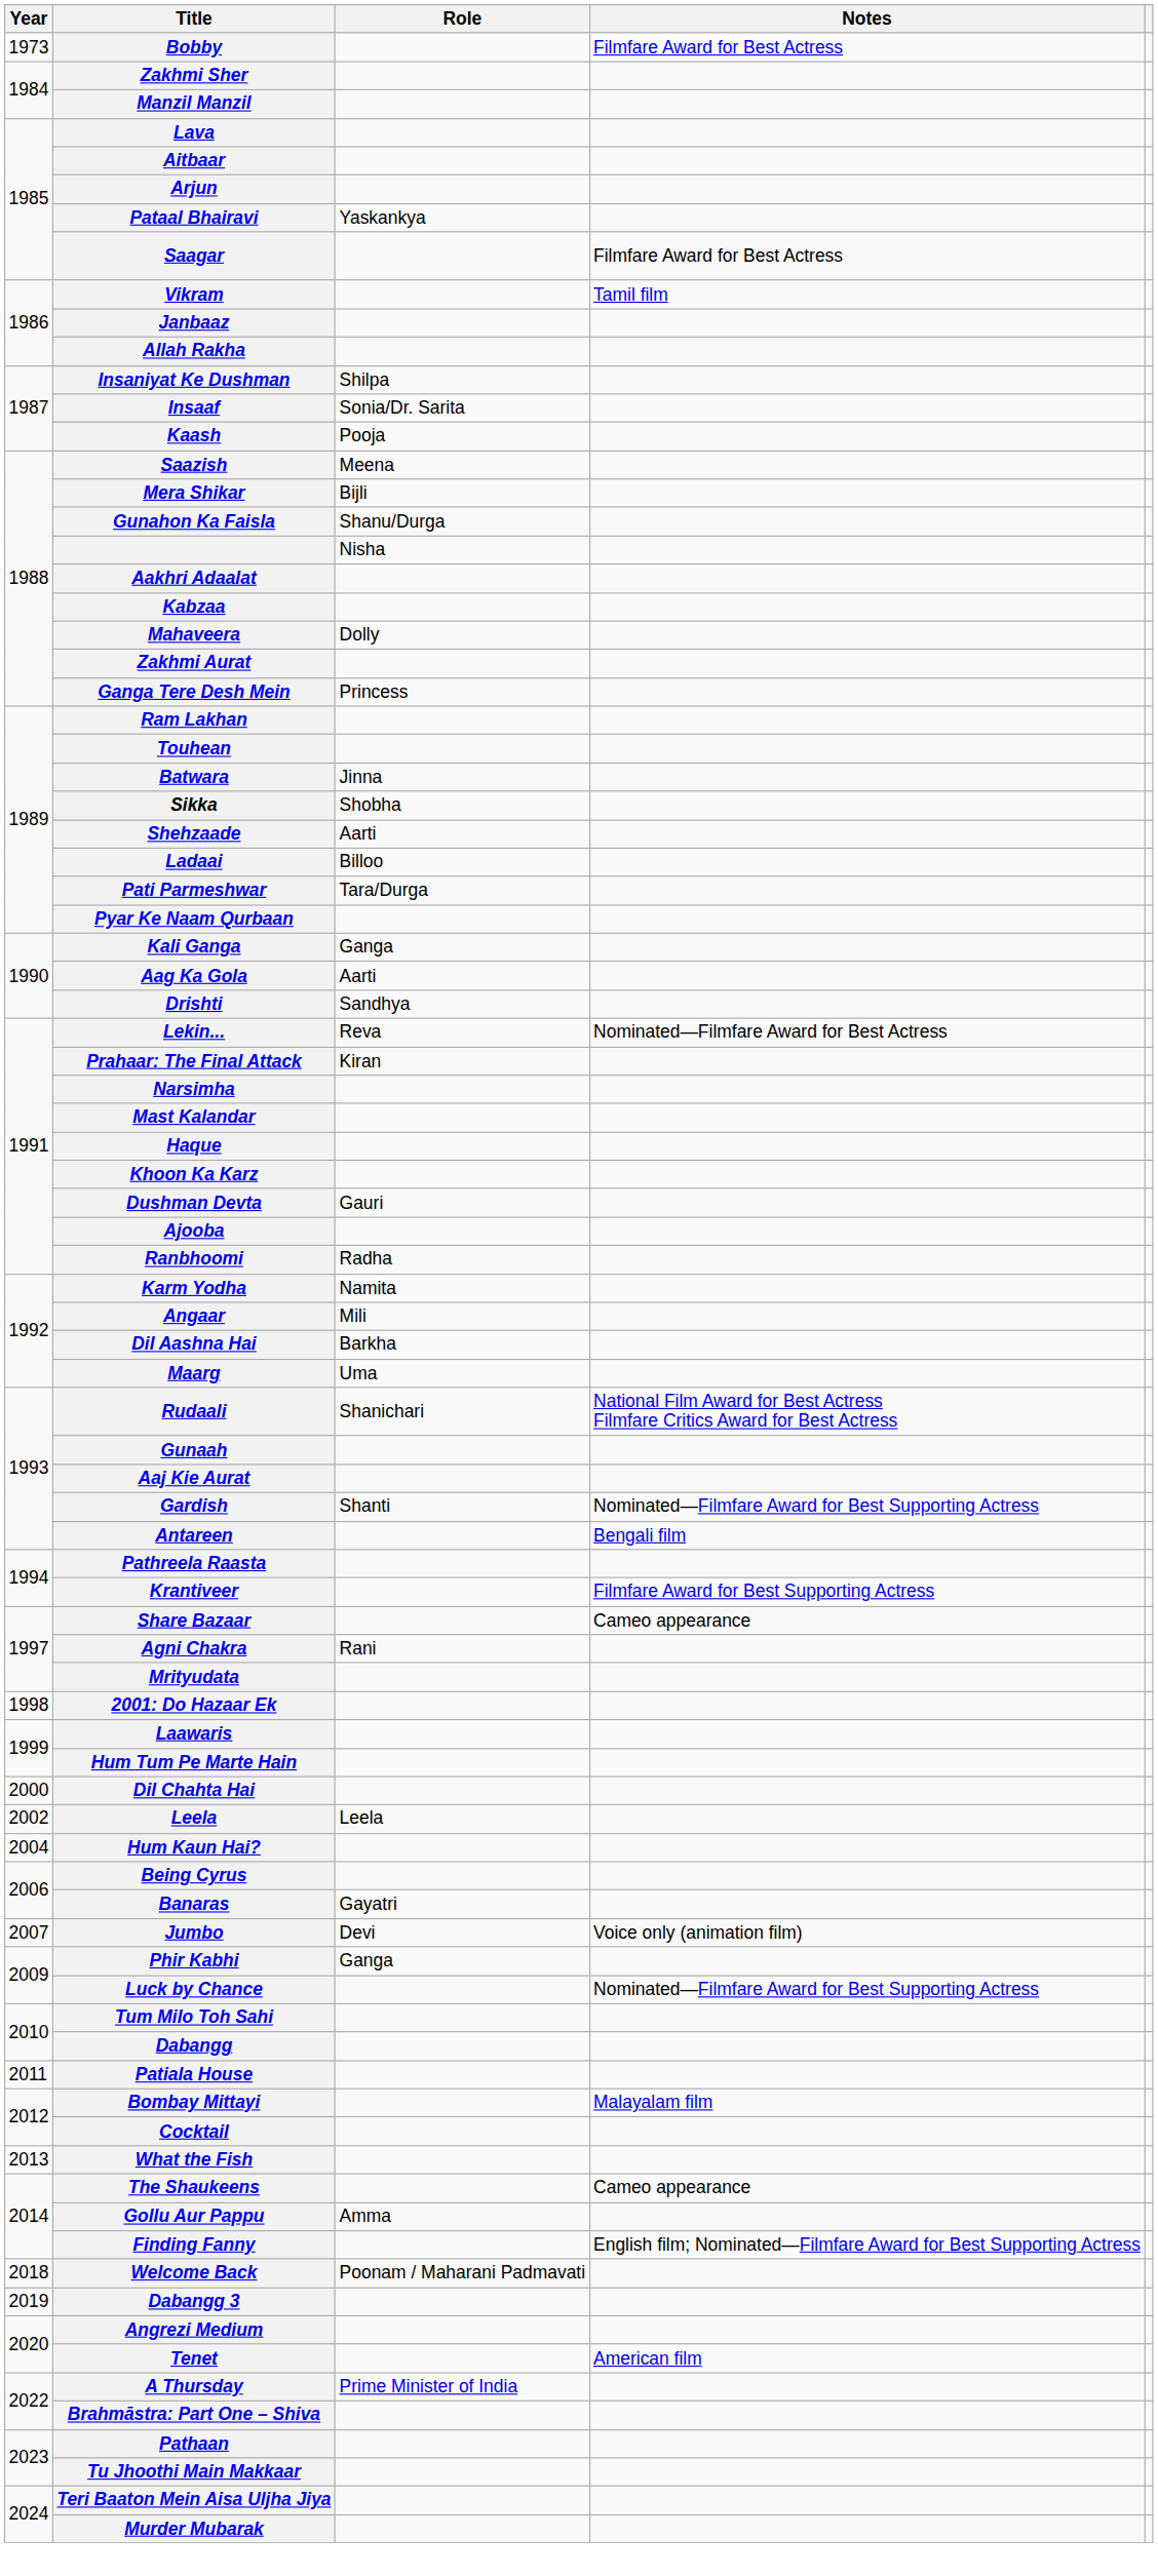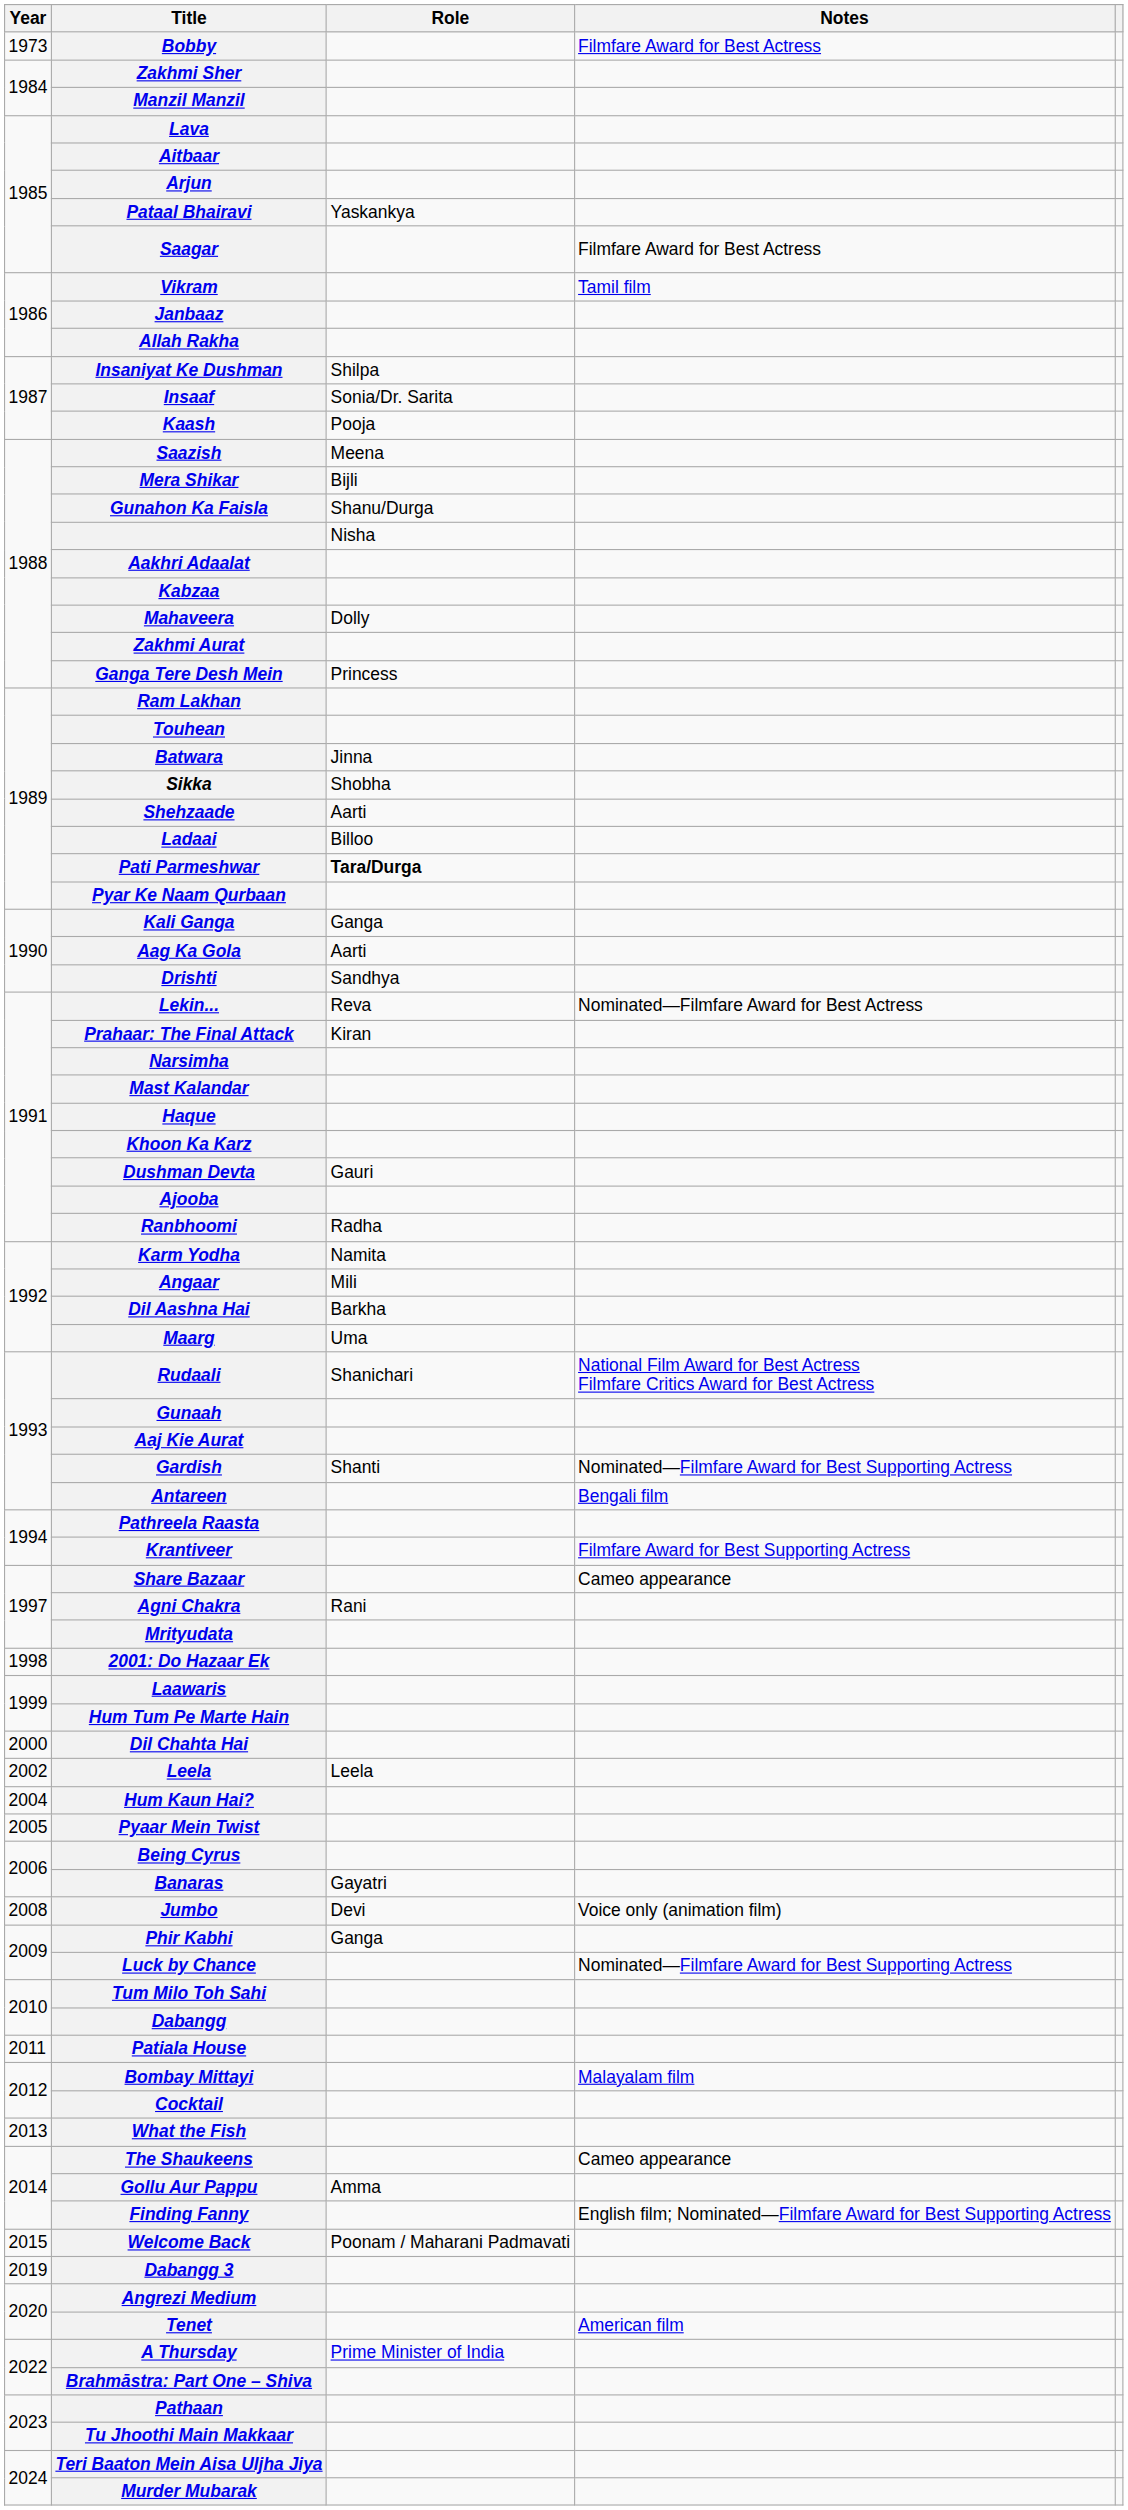Pati Parmeshwar | Role: normal -> bold
+ row: 2005 | Pyaar Mein Twist
Jumbo | Year: 2007 -> 2008
Welcome Back | Year: 2018 -> 2015
